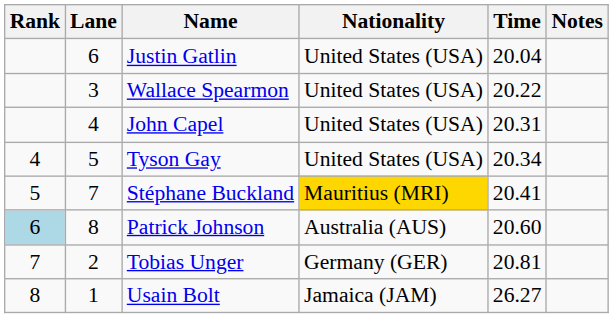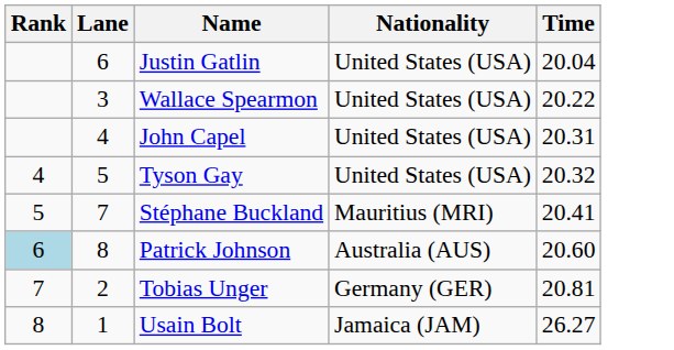- column: Notes
Tyson Gay | Time: 20.34 -> 20.32
Stéphane Buckland | Nationality: gold background -> no background
